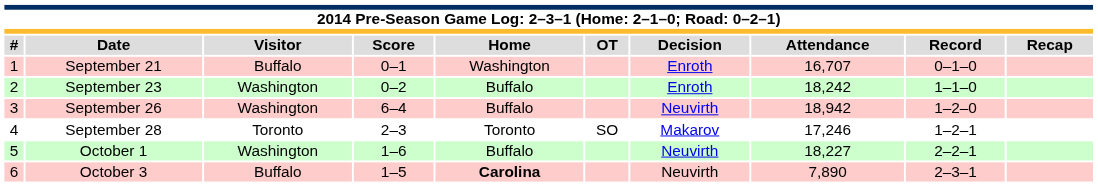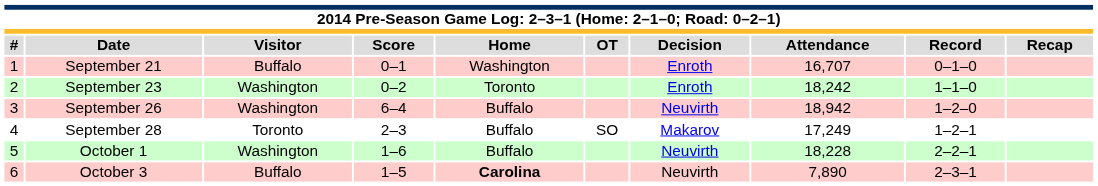September 23 | Home: Buffalo -> Toronto
September 28 | Home: Toronto -> Buffalo
September 28 | Attendance: 17,246 -> 17,249
October 1 | Attendance: 18,227 -> 18,228
